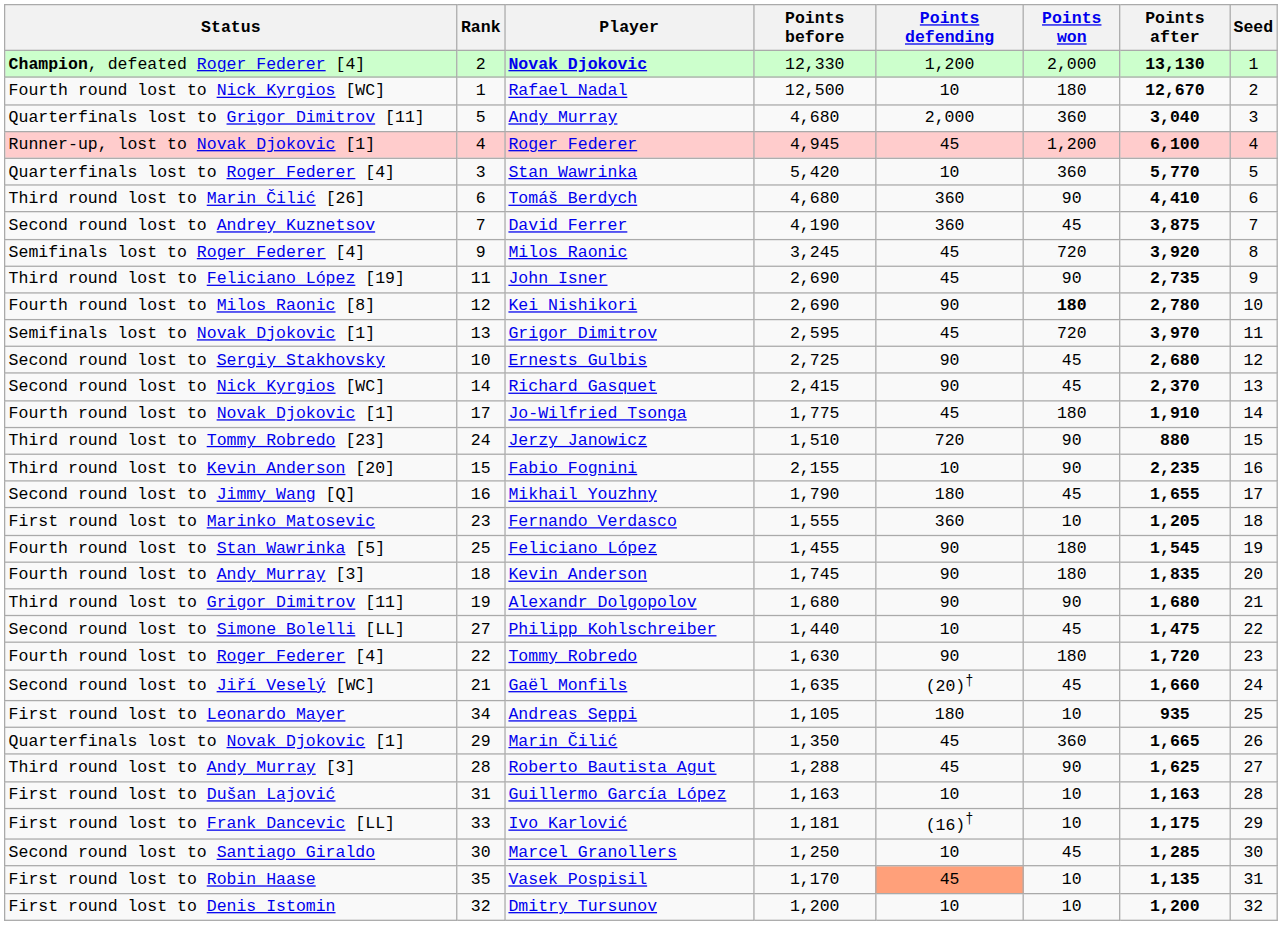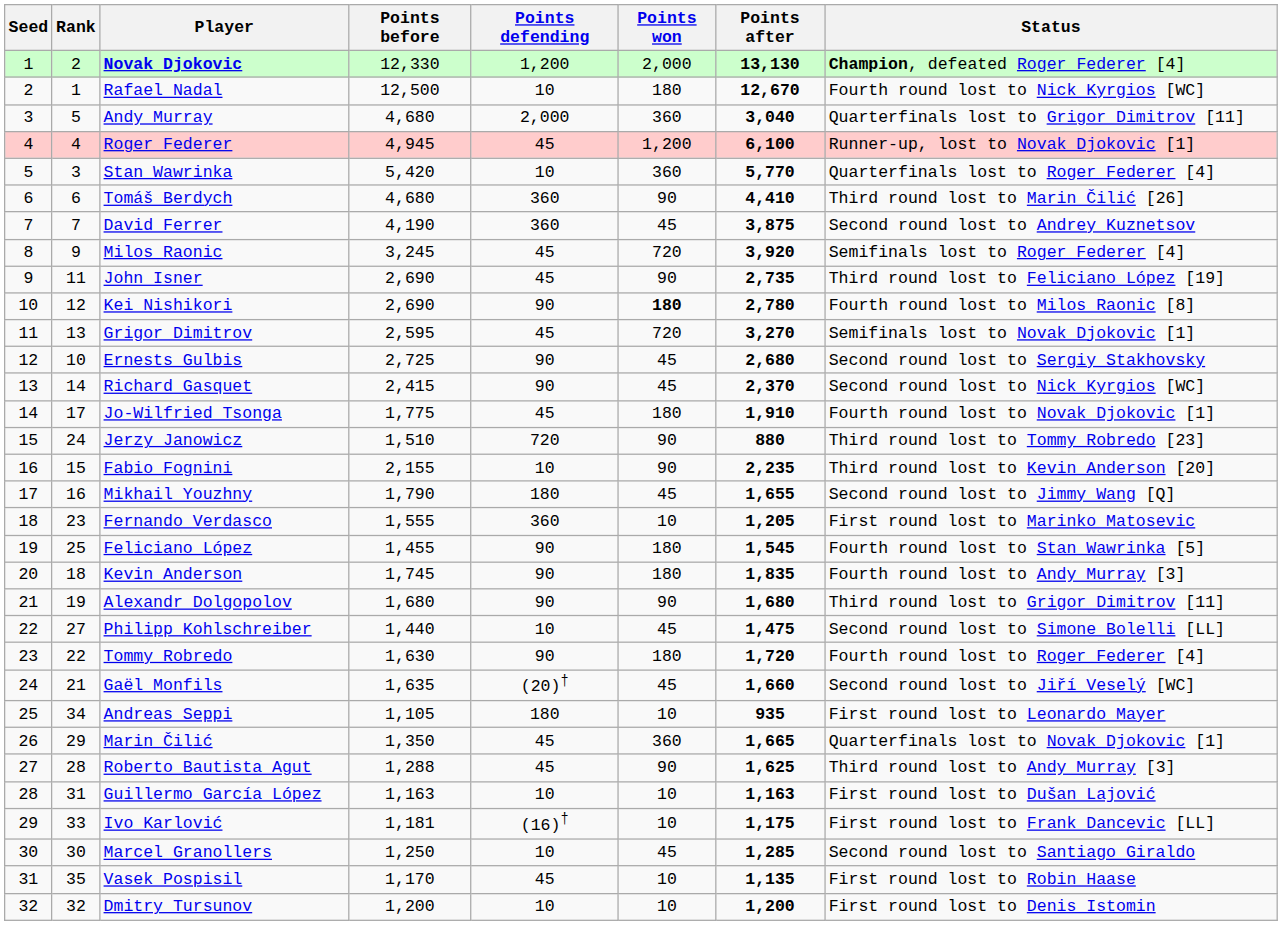columns swapped: Seed <-> Status
Grigor Dimitrov | Points after: 3,970 -> 3,270
Vasek Pospisil | Points defending: lightsalmon background -> no background
